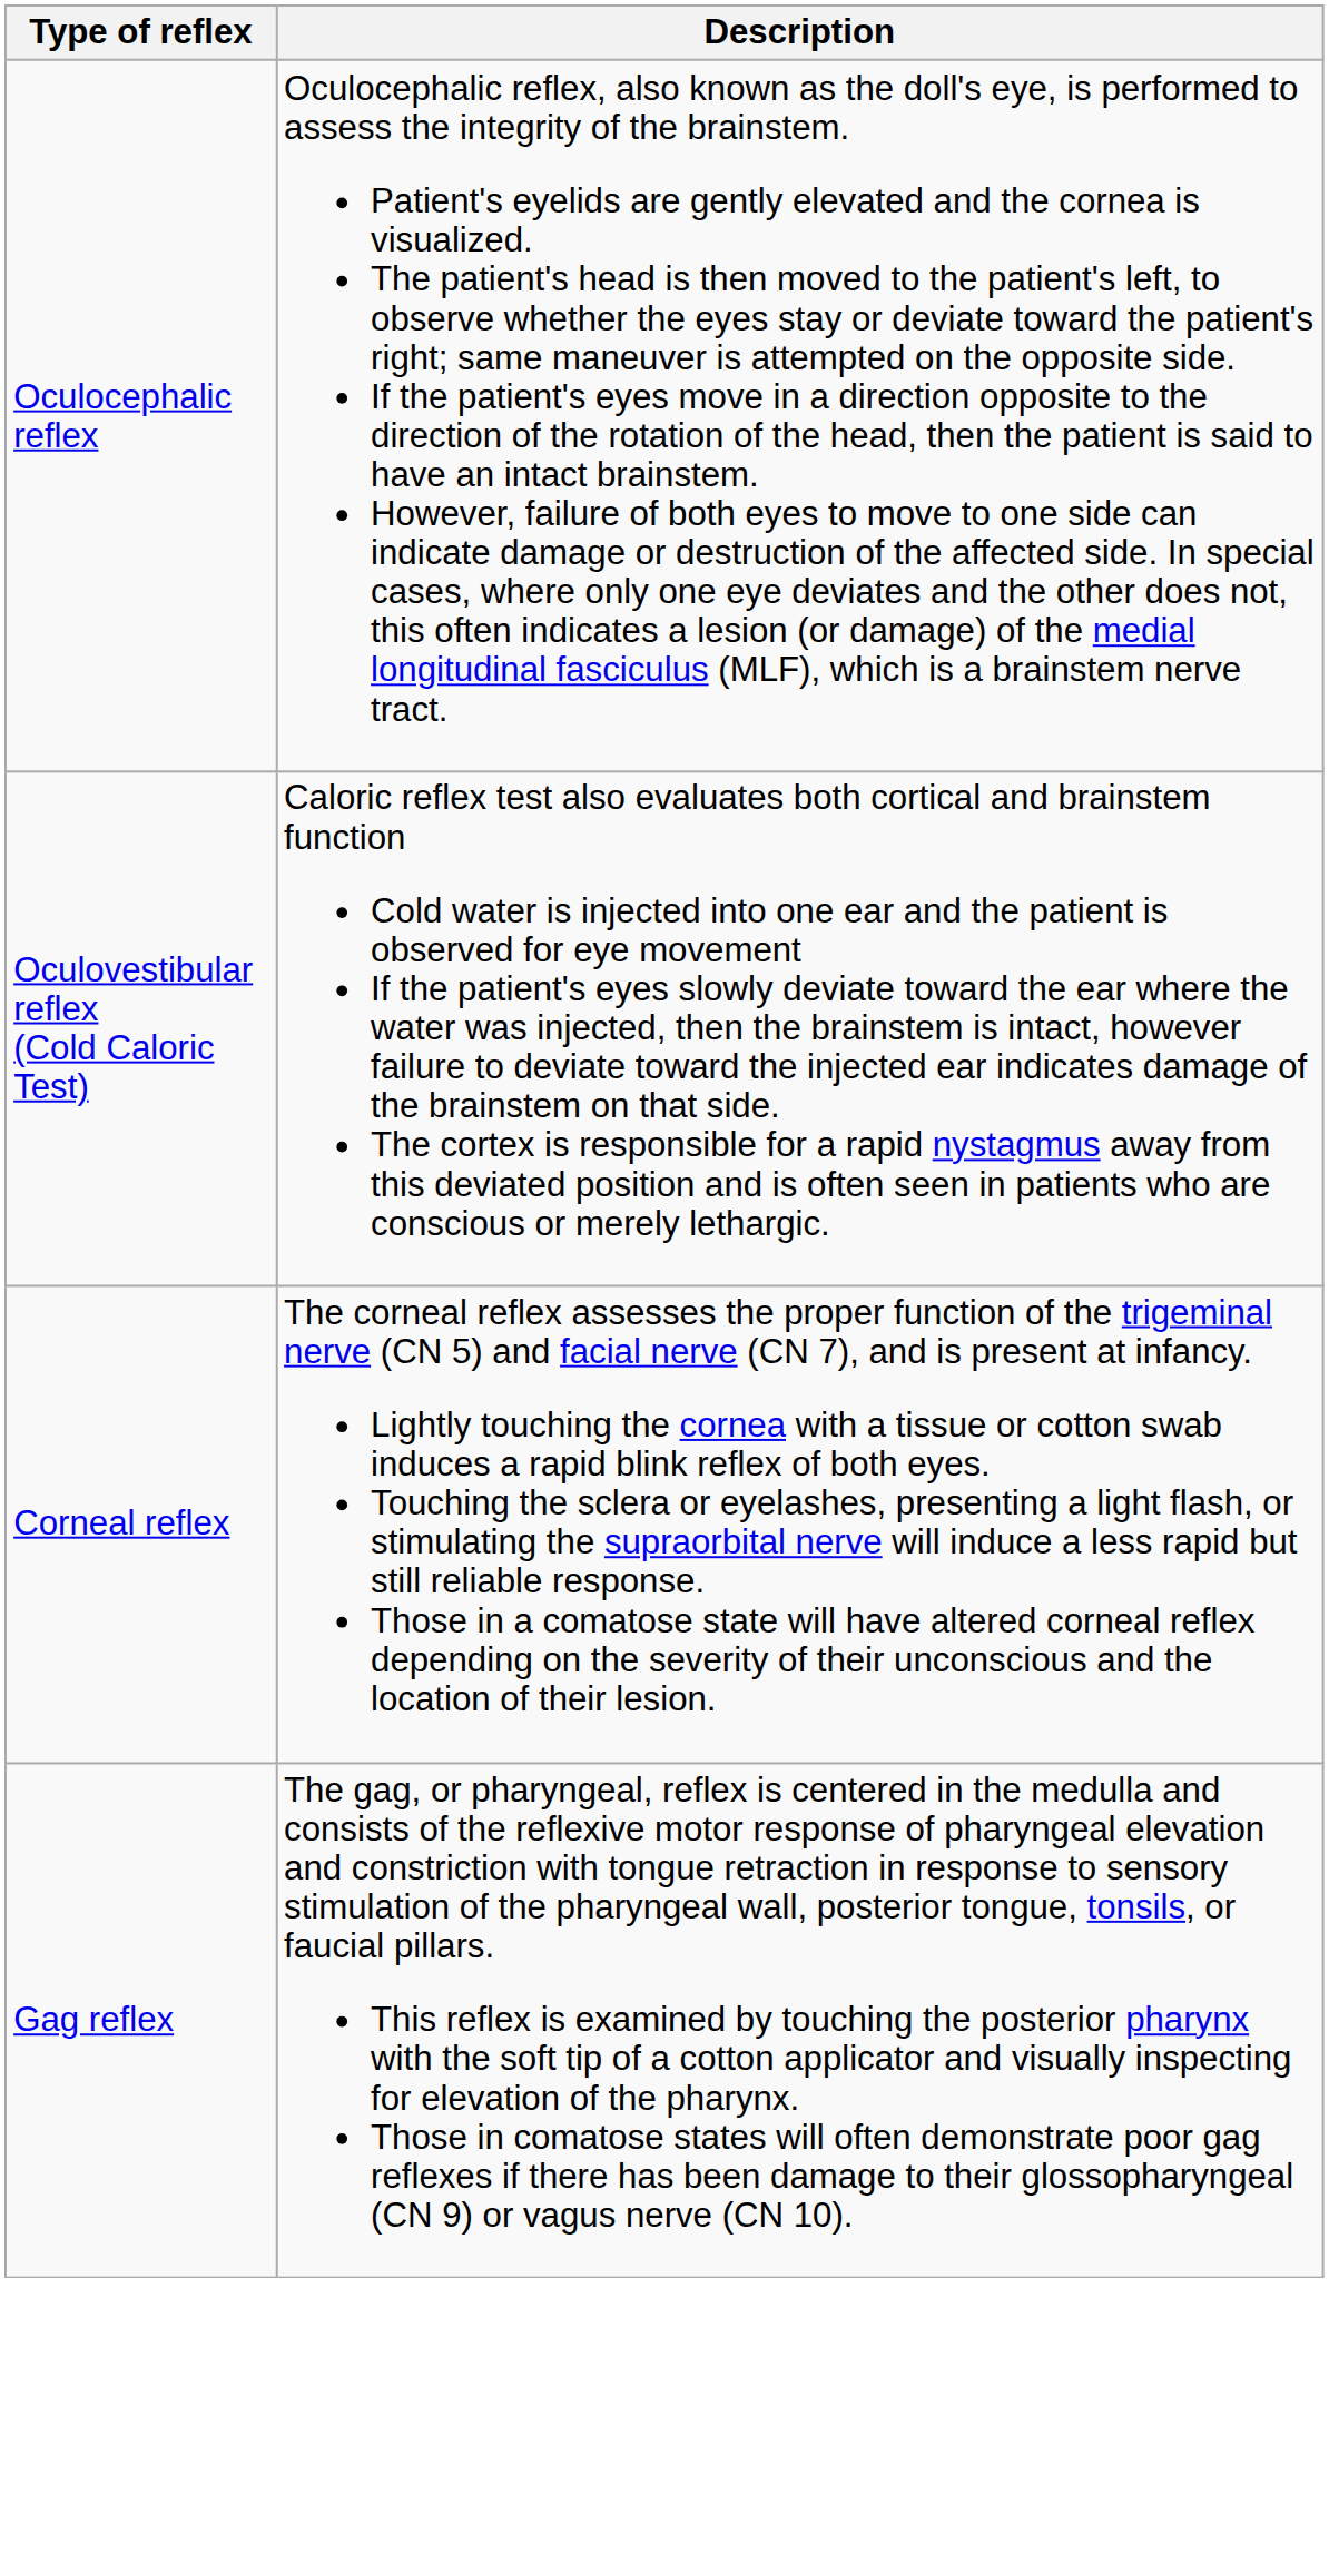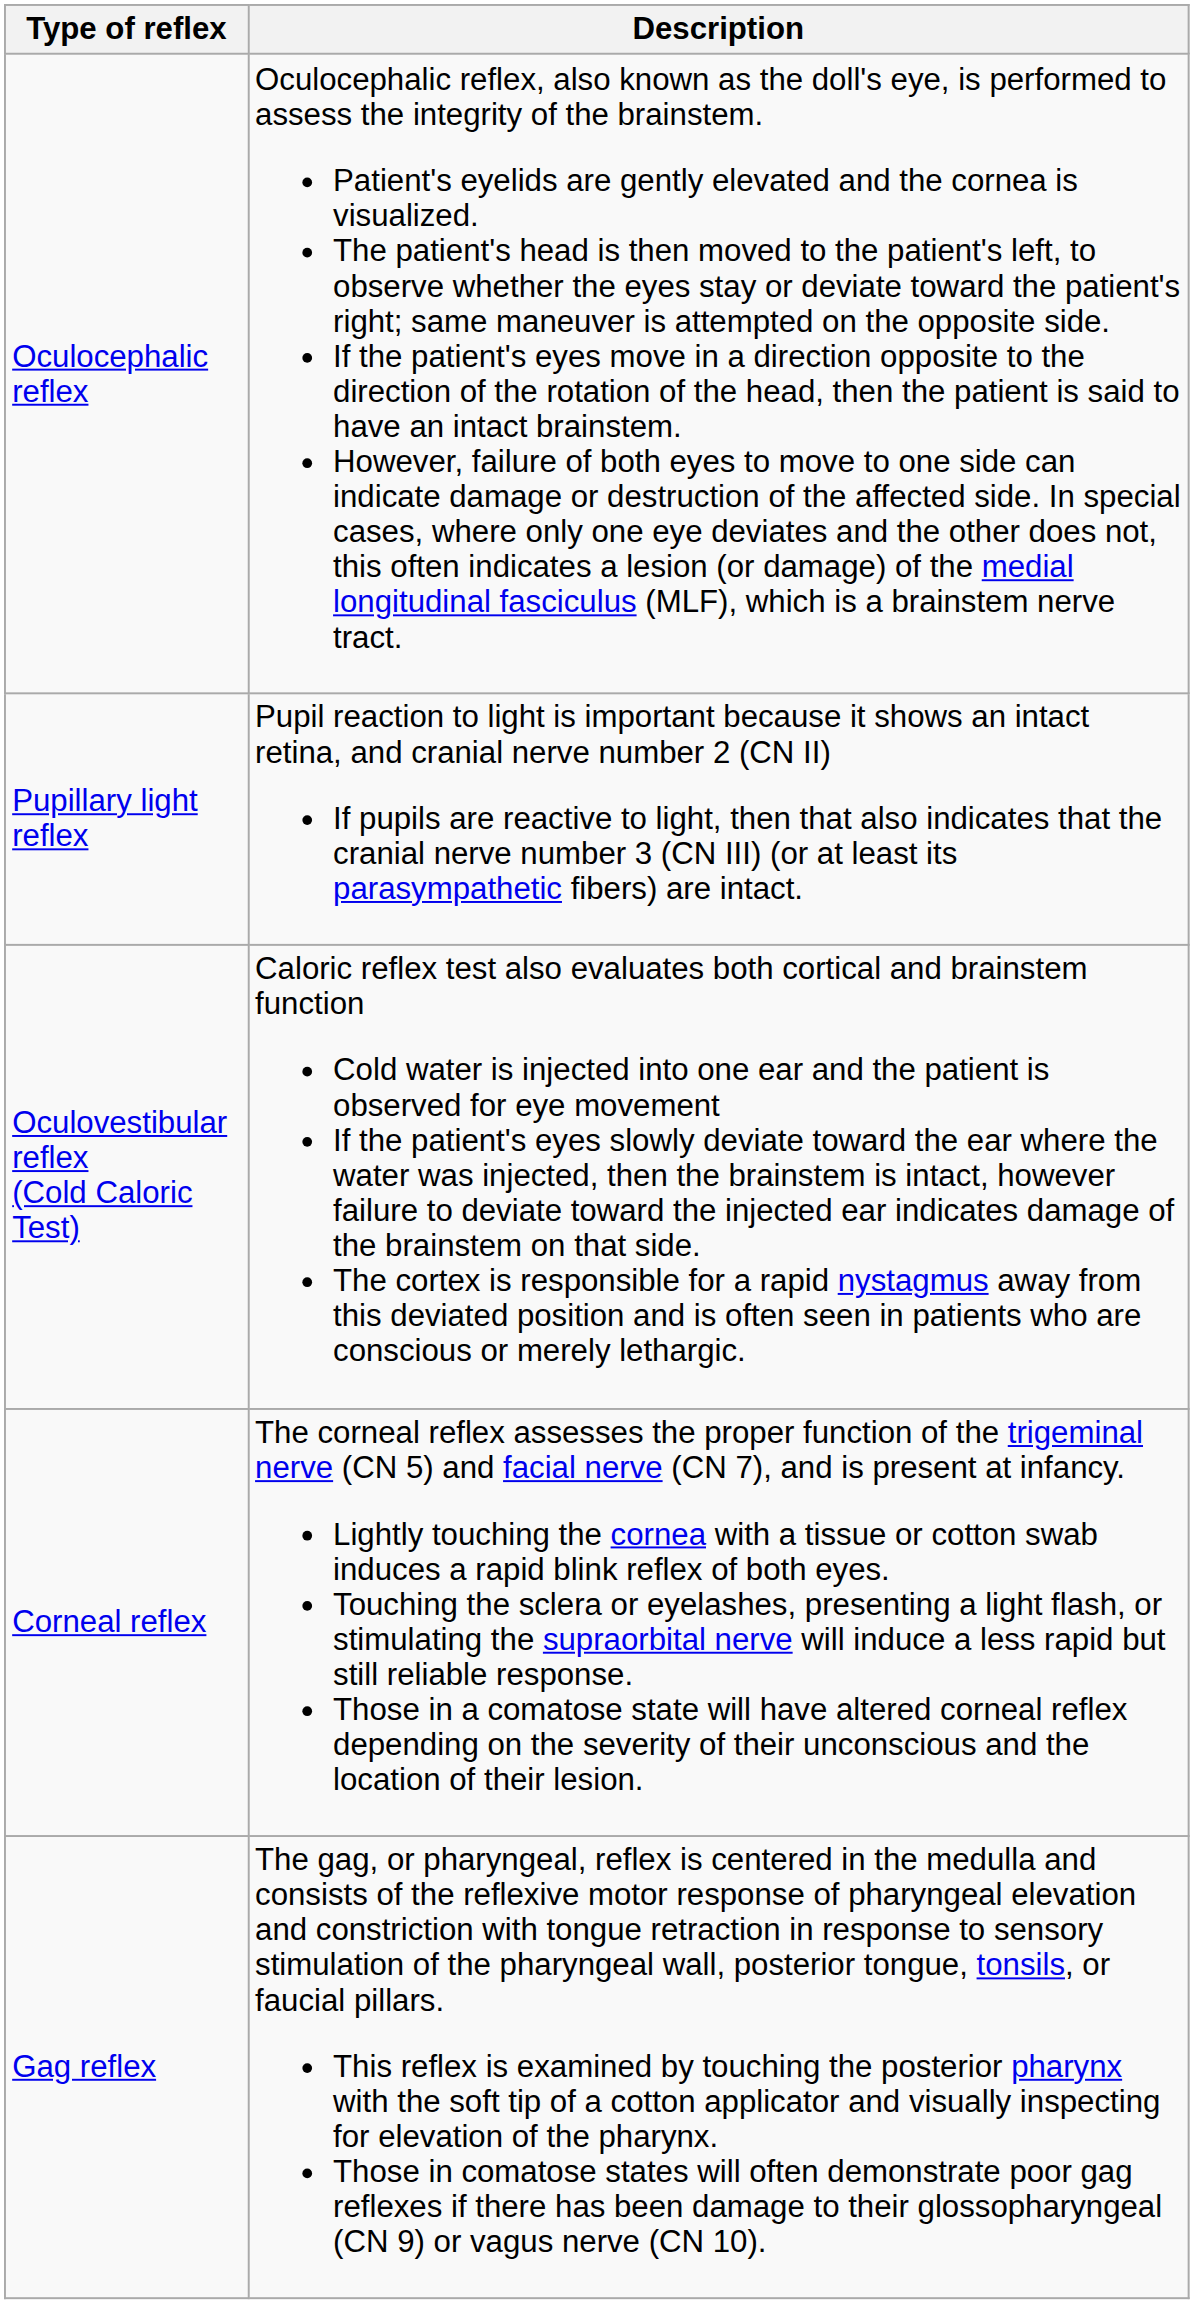+ row: Pupillary light reflex | Pupil reaction to light is important because it shows an intact retina, and cranial nerve number 2 (CN II) If pupils are reactive to light, then that also indicates that the cranial nerve number 3 (CN III) (or at least its parasympathetic fibers) are intact.
